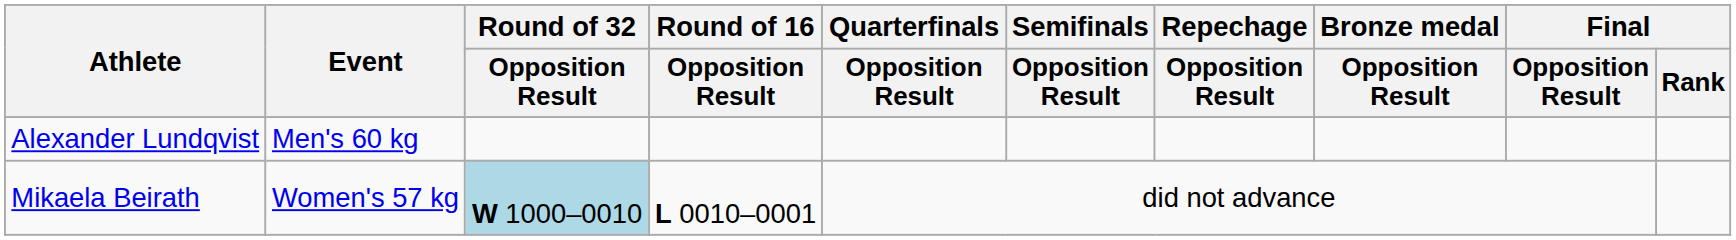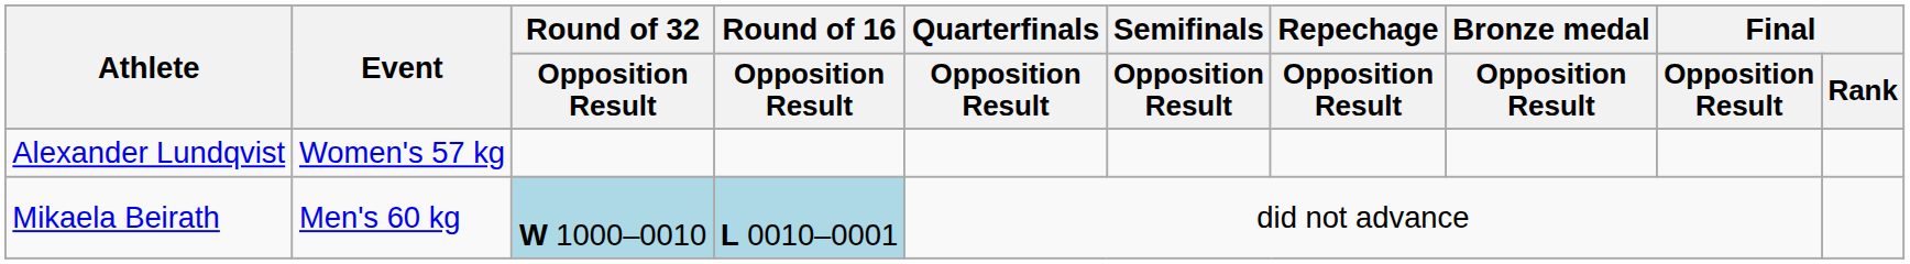Alexander Lundqvist | Event: Men's 60 kg -> Women's 57 kg
Mikaela Beirath | Event: Women's 57 kg -> Men's 60 kg
Mikaela Beirath | Round of 16 / Opposition Result: no background -> lightblue background
